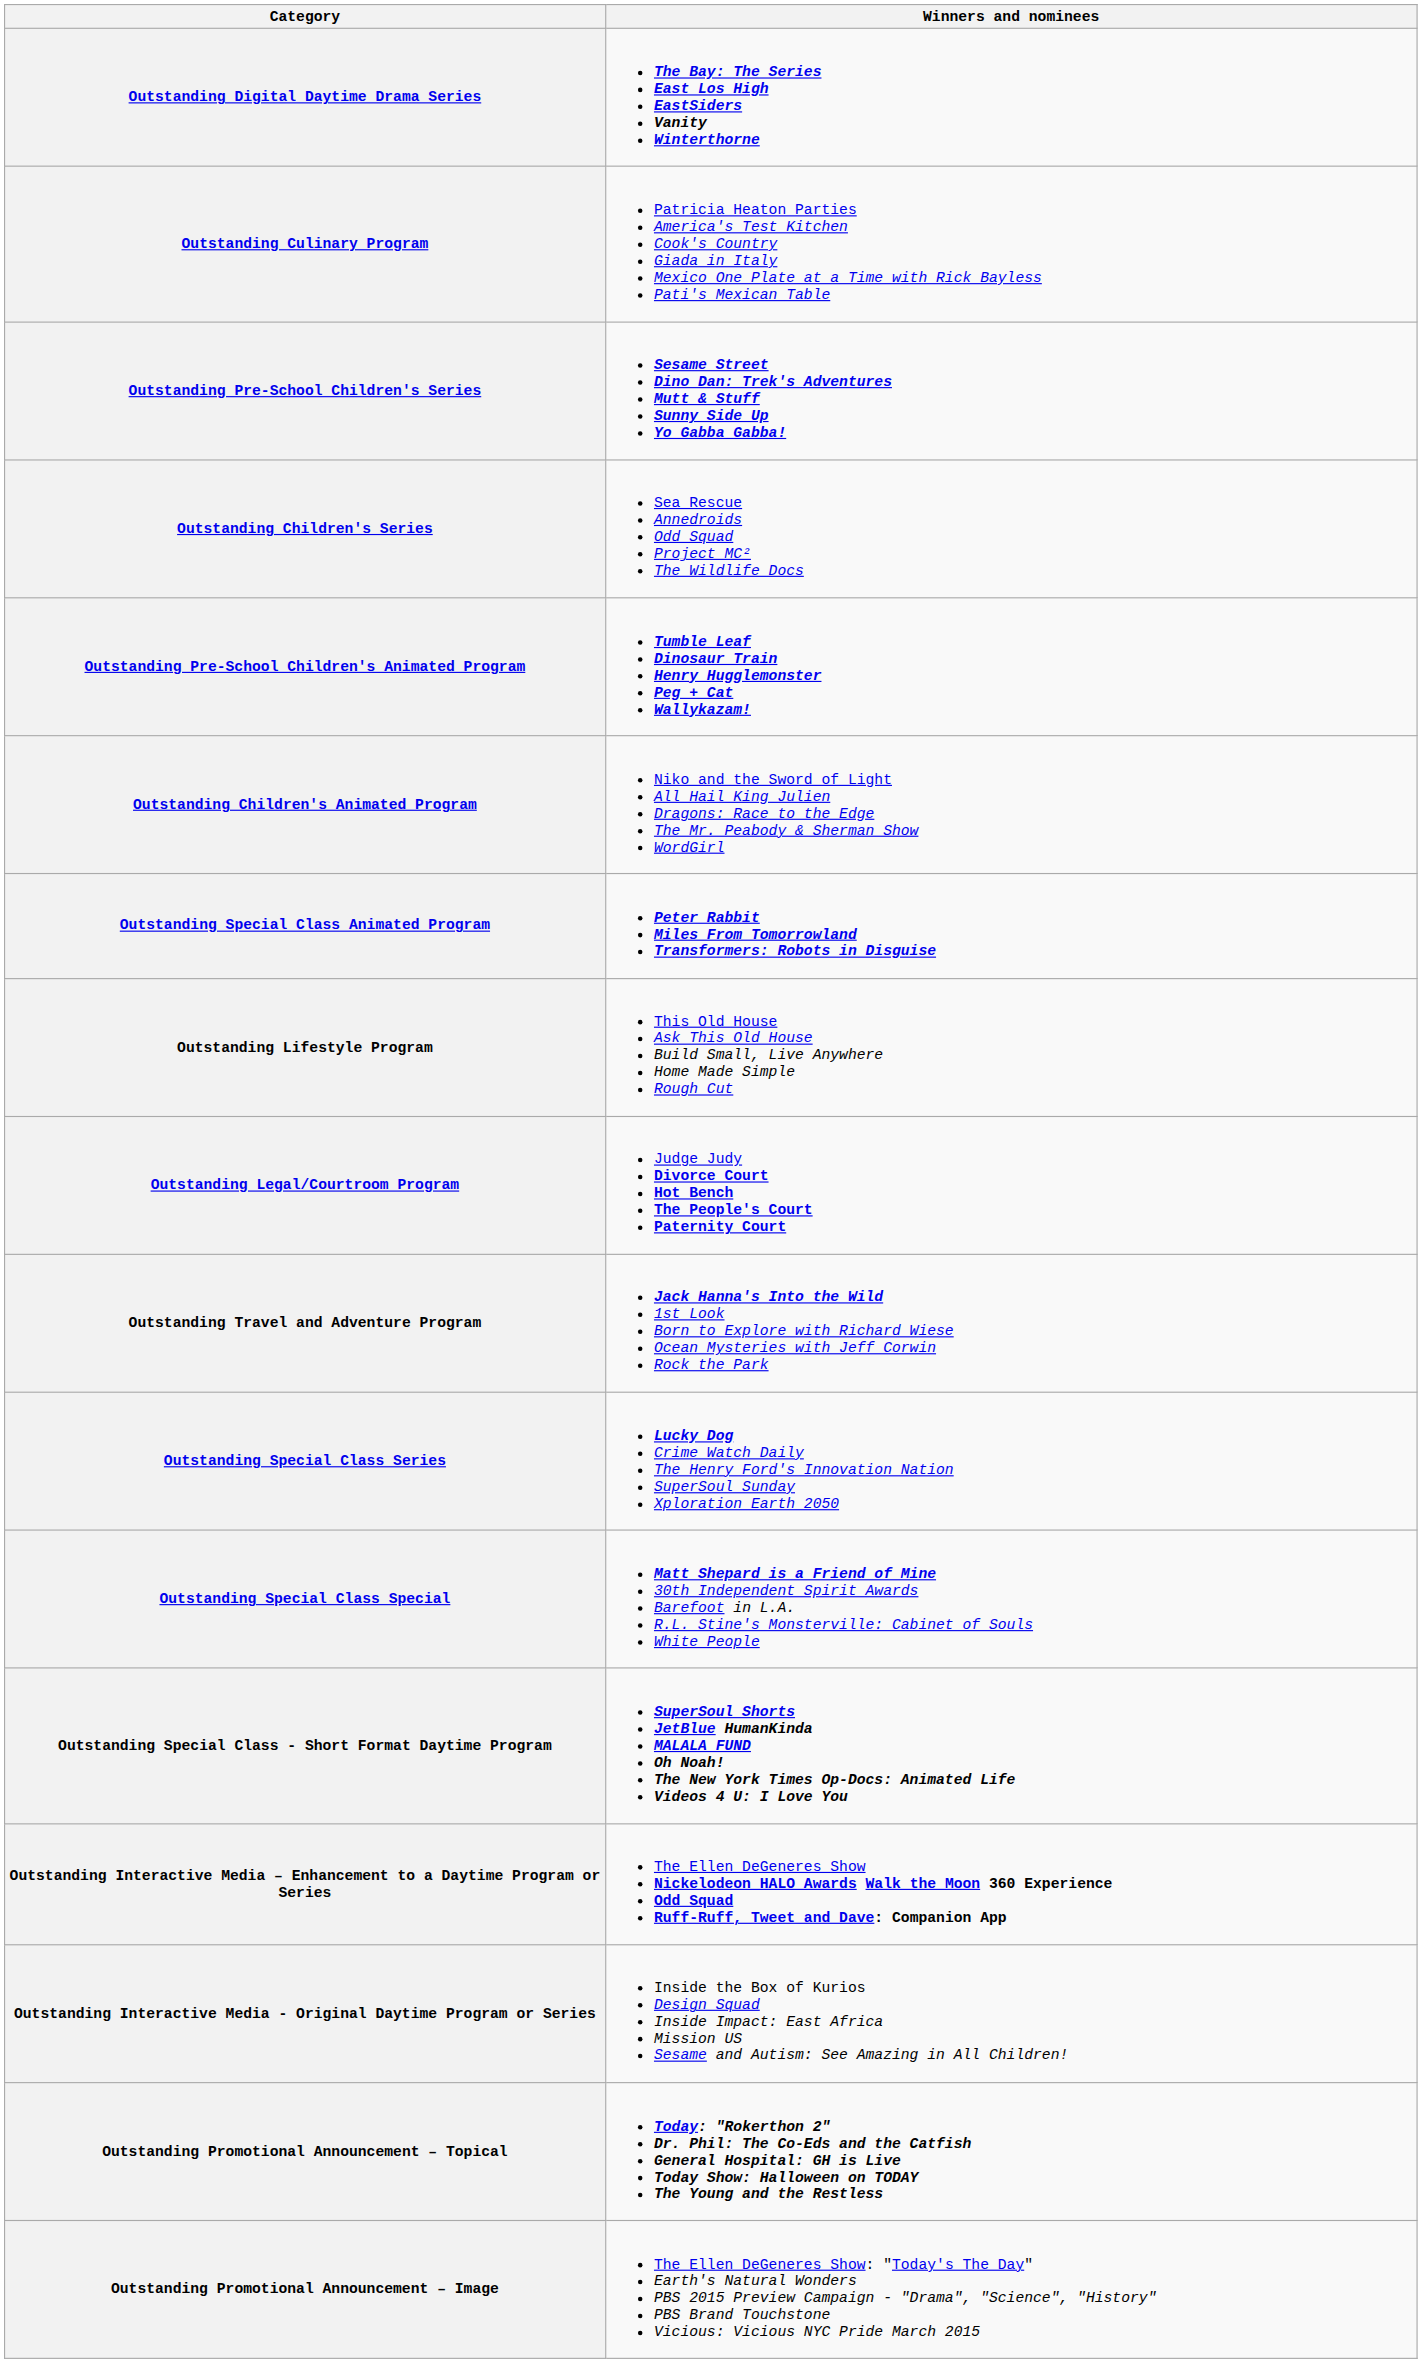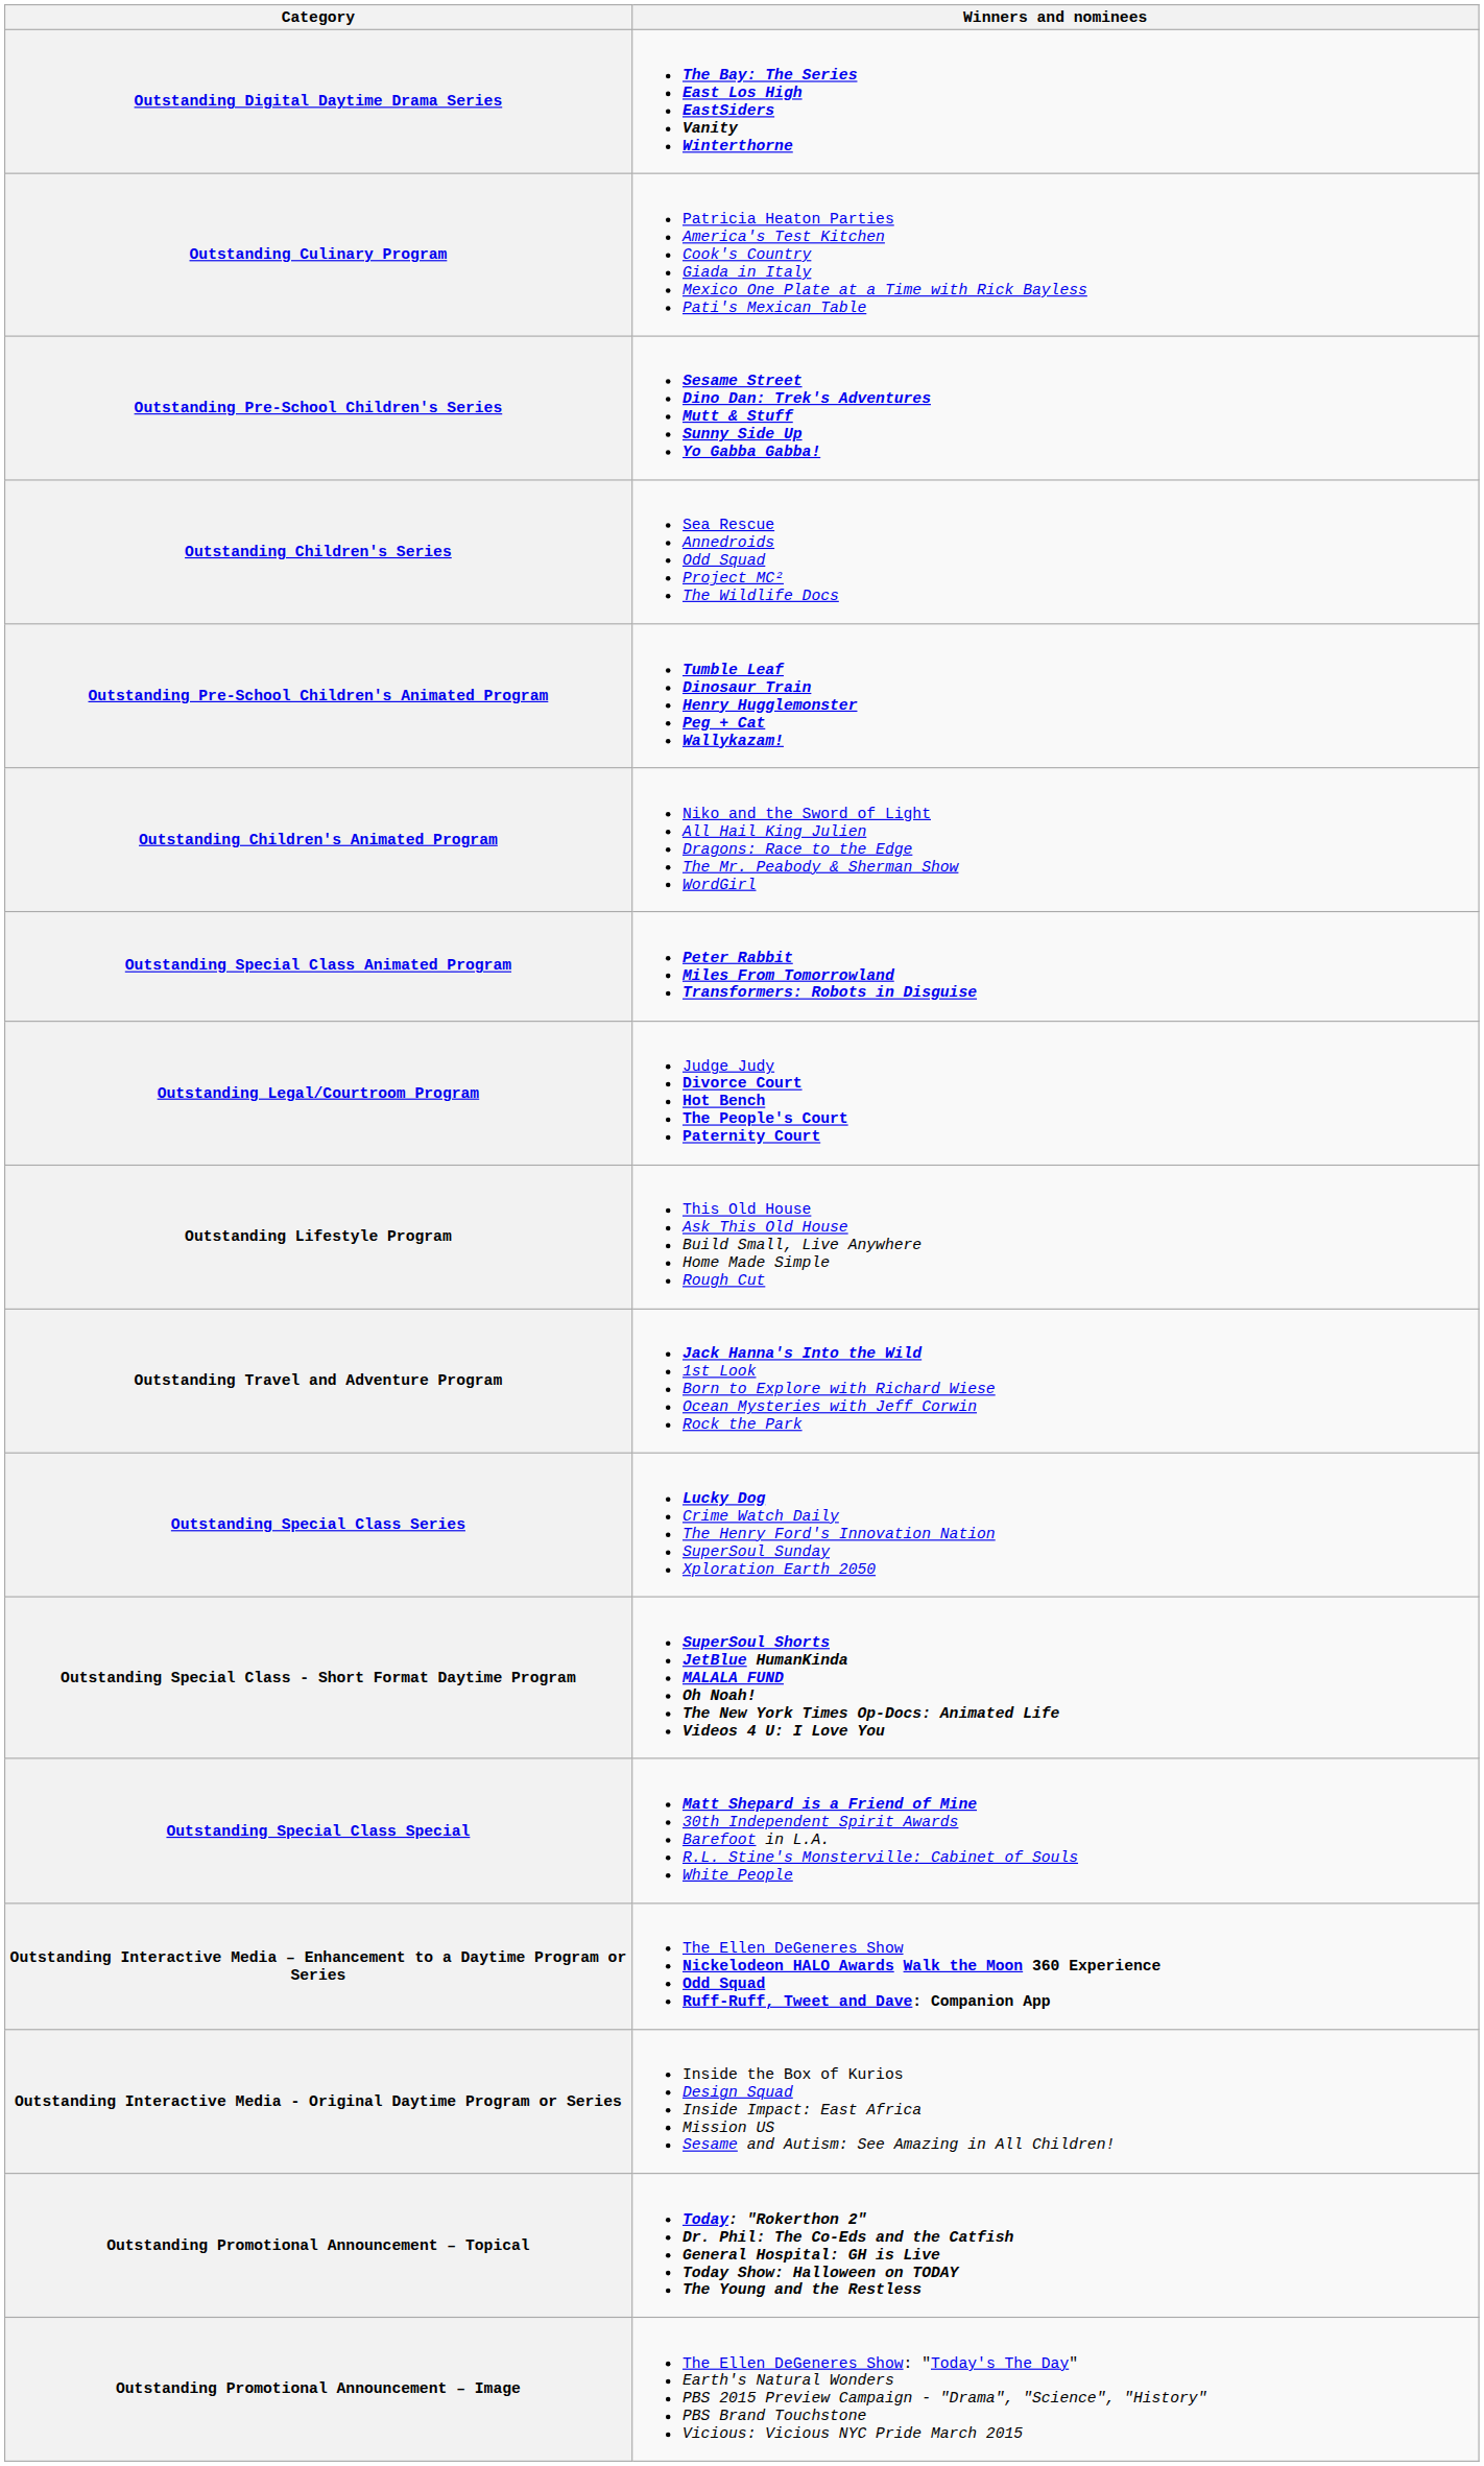rows swapped: Outstanding Legal/Courtroom Program <-> Outstanding Lifestyle Program
rows swapped: Outstanding Special Class Special <-> Outstanding Special Class - Short Format Daytime Program
